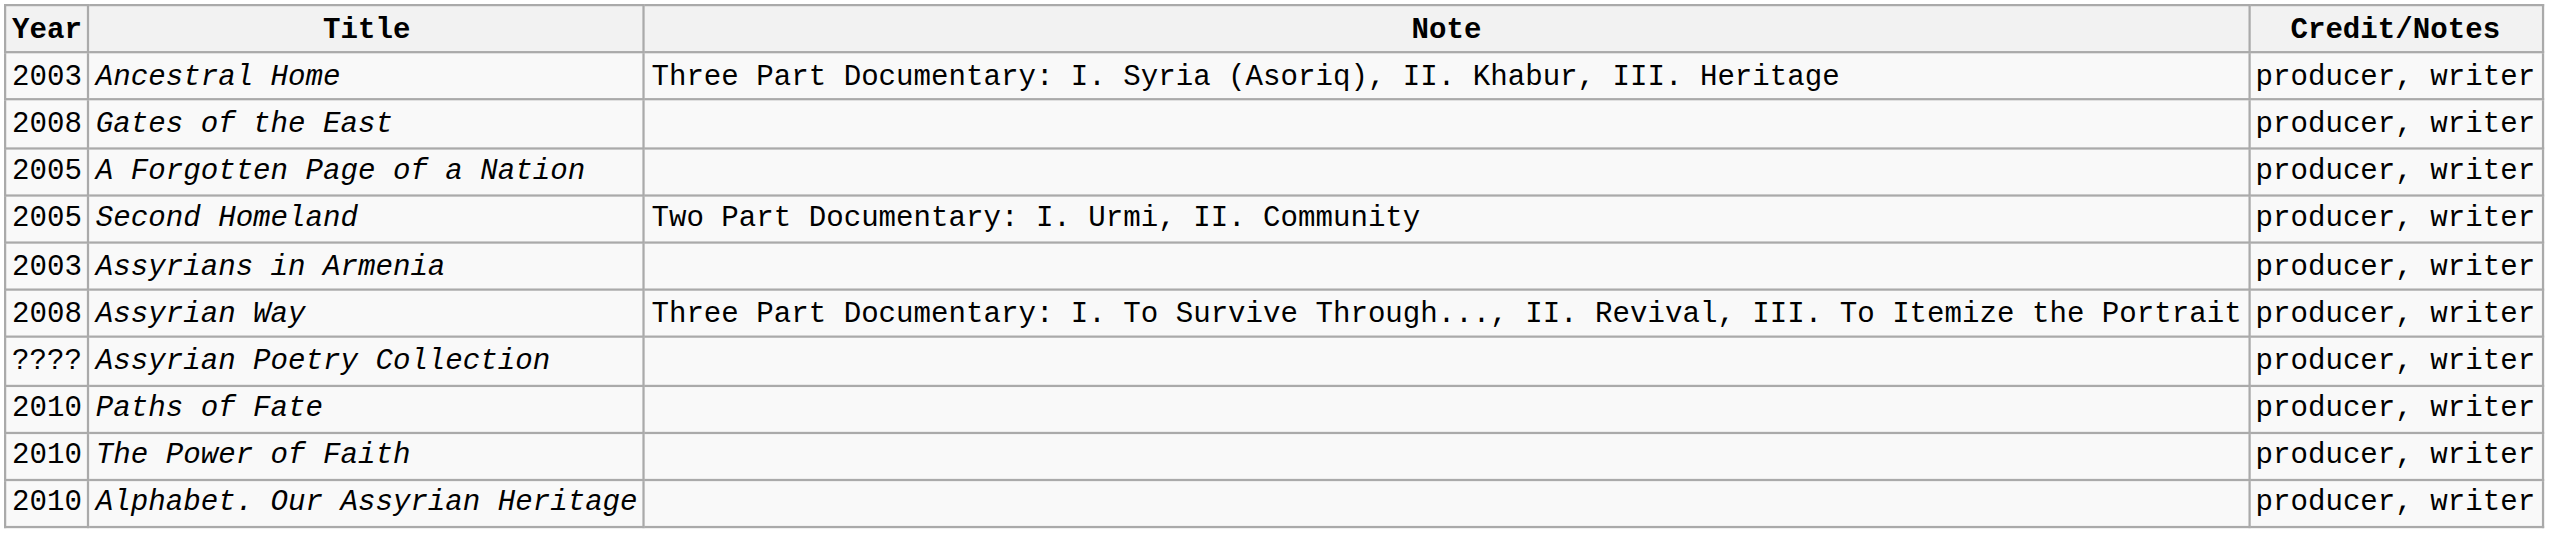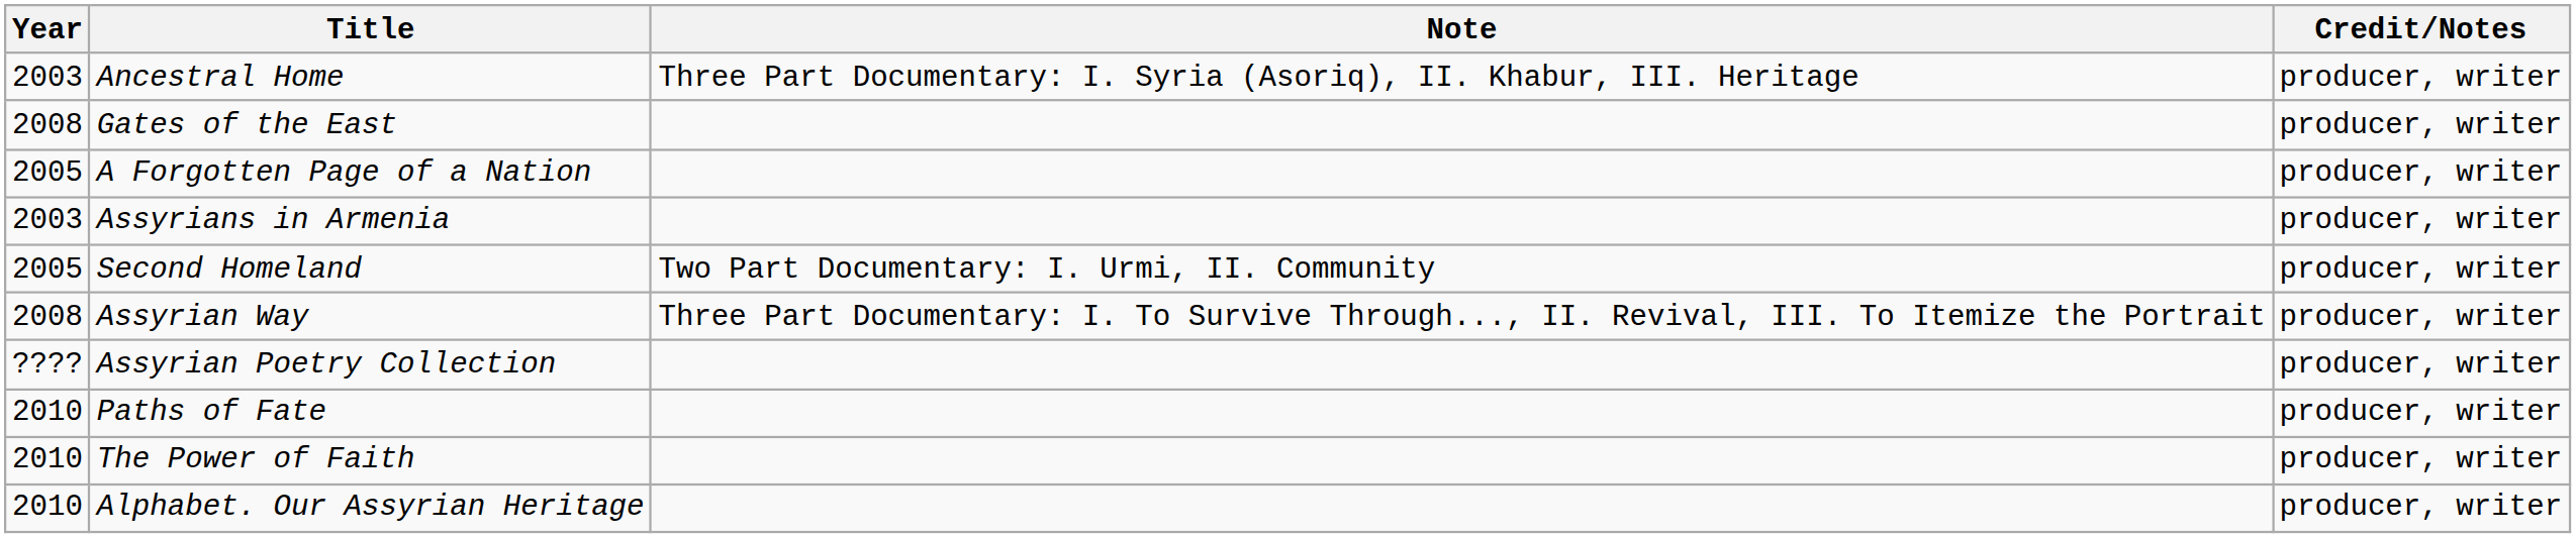rows swapped: Second Homeland <-> Assyrians in Armenia
